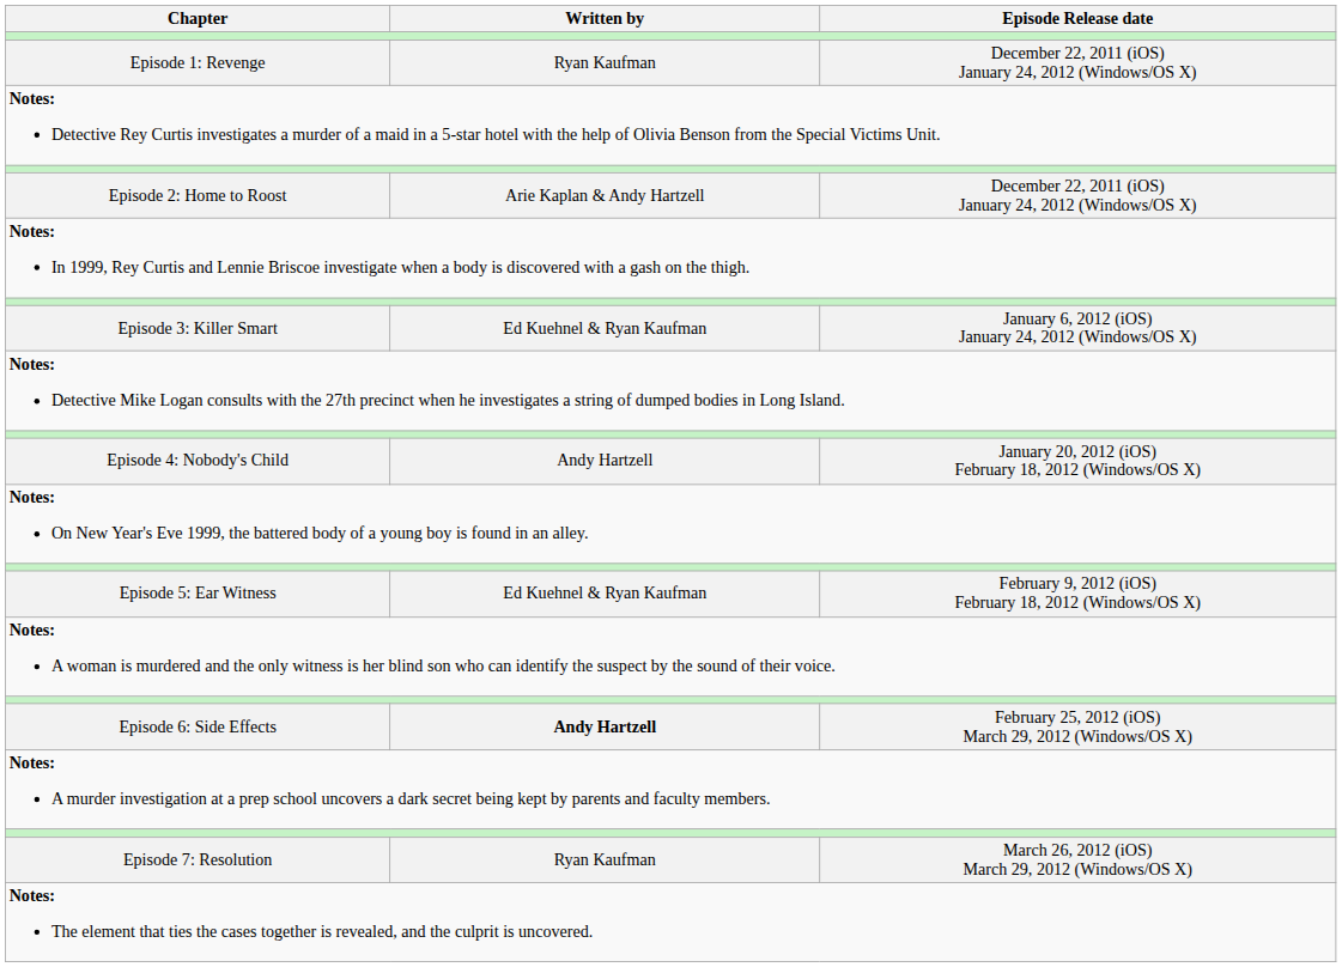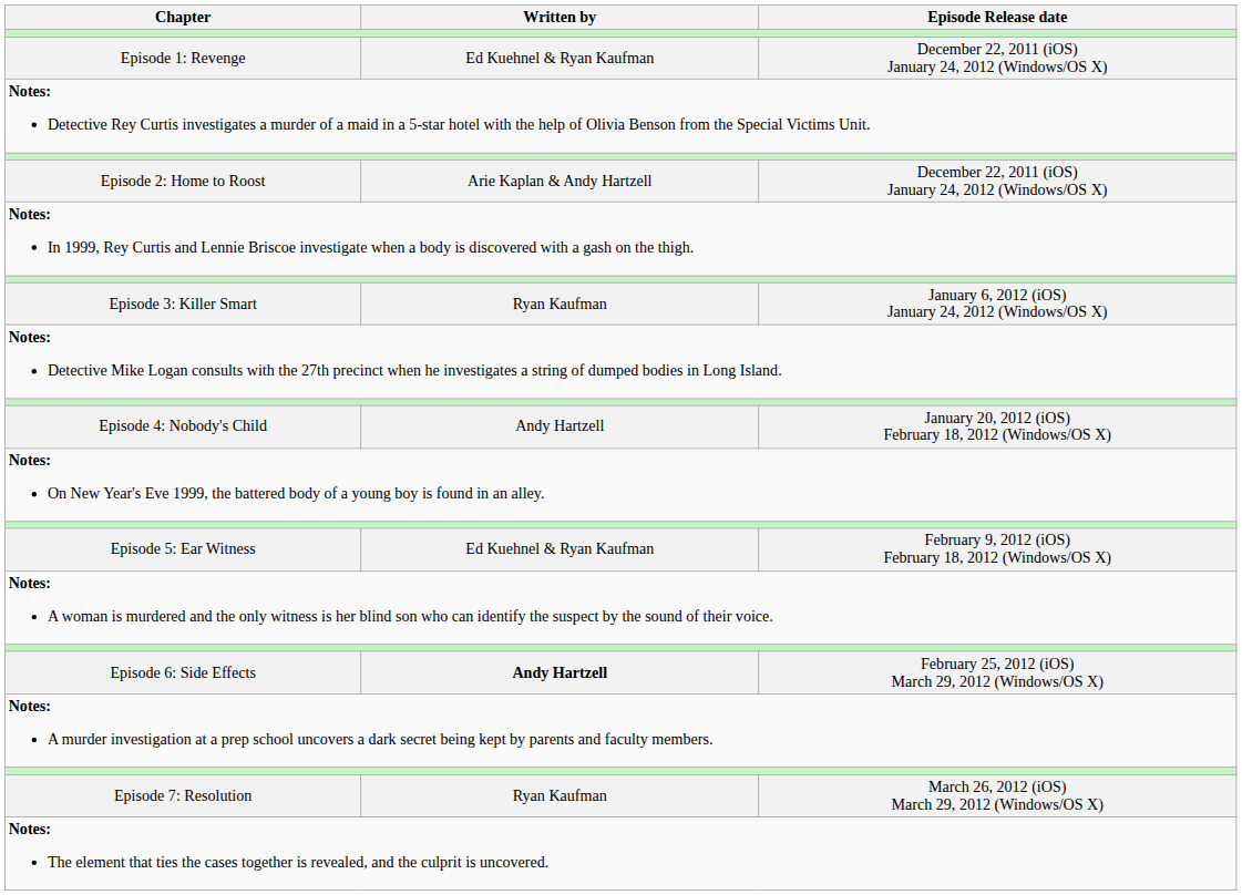Episode 1: Revenge | Written by: Ryan Kaufman -> Ed Kuehnel & Ryan Kaufman
Episode 3: Killer Smart | Written by: Ed Kuehnel & Ryan Kaufman -> Ryan Kaufman
